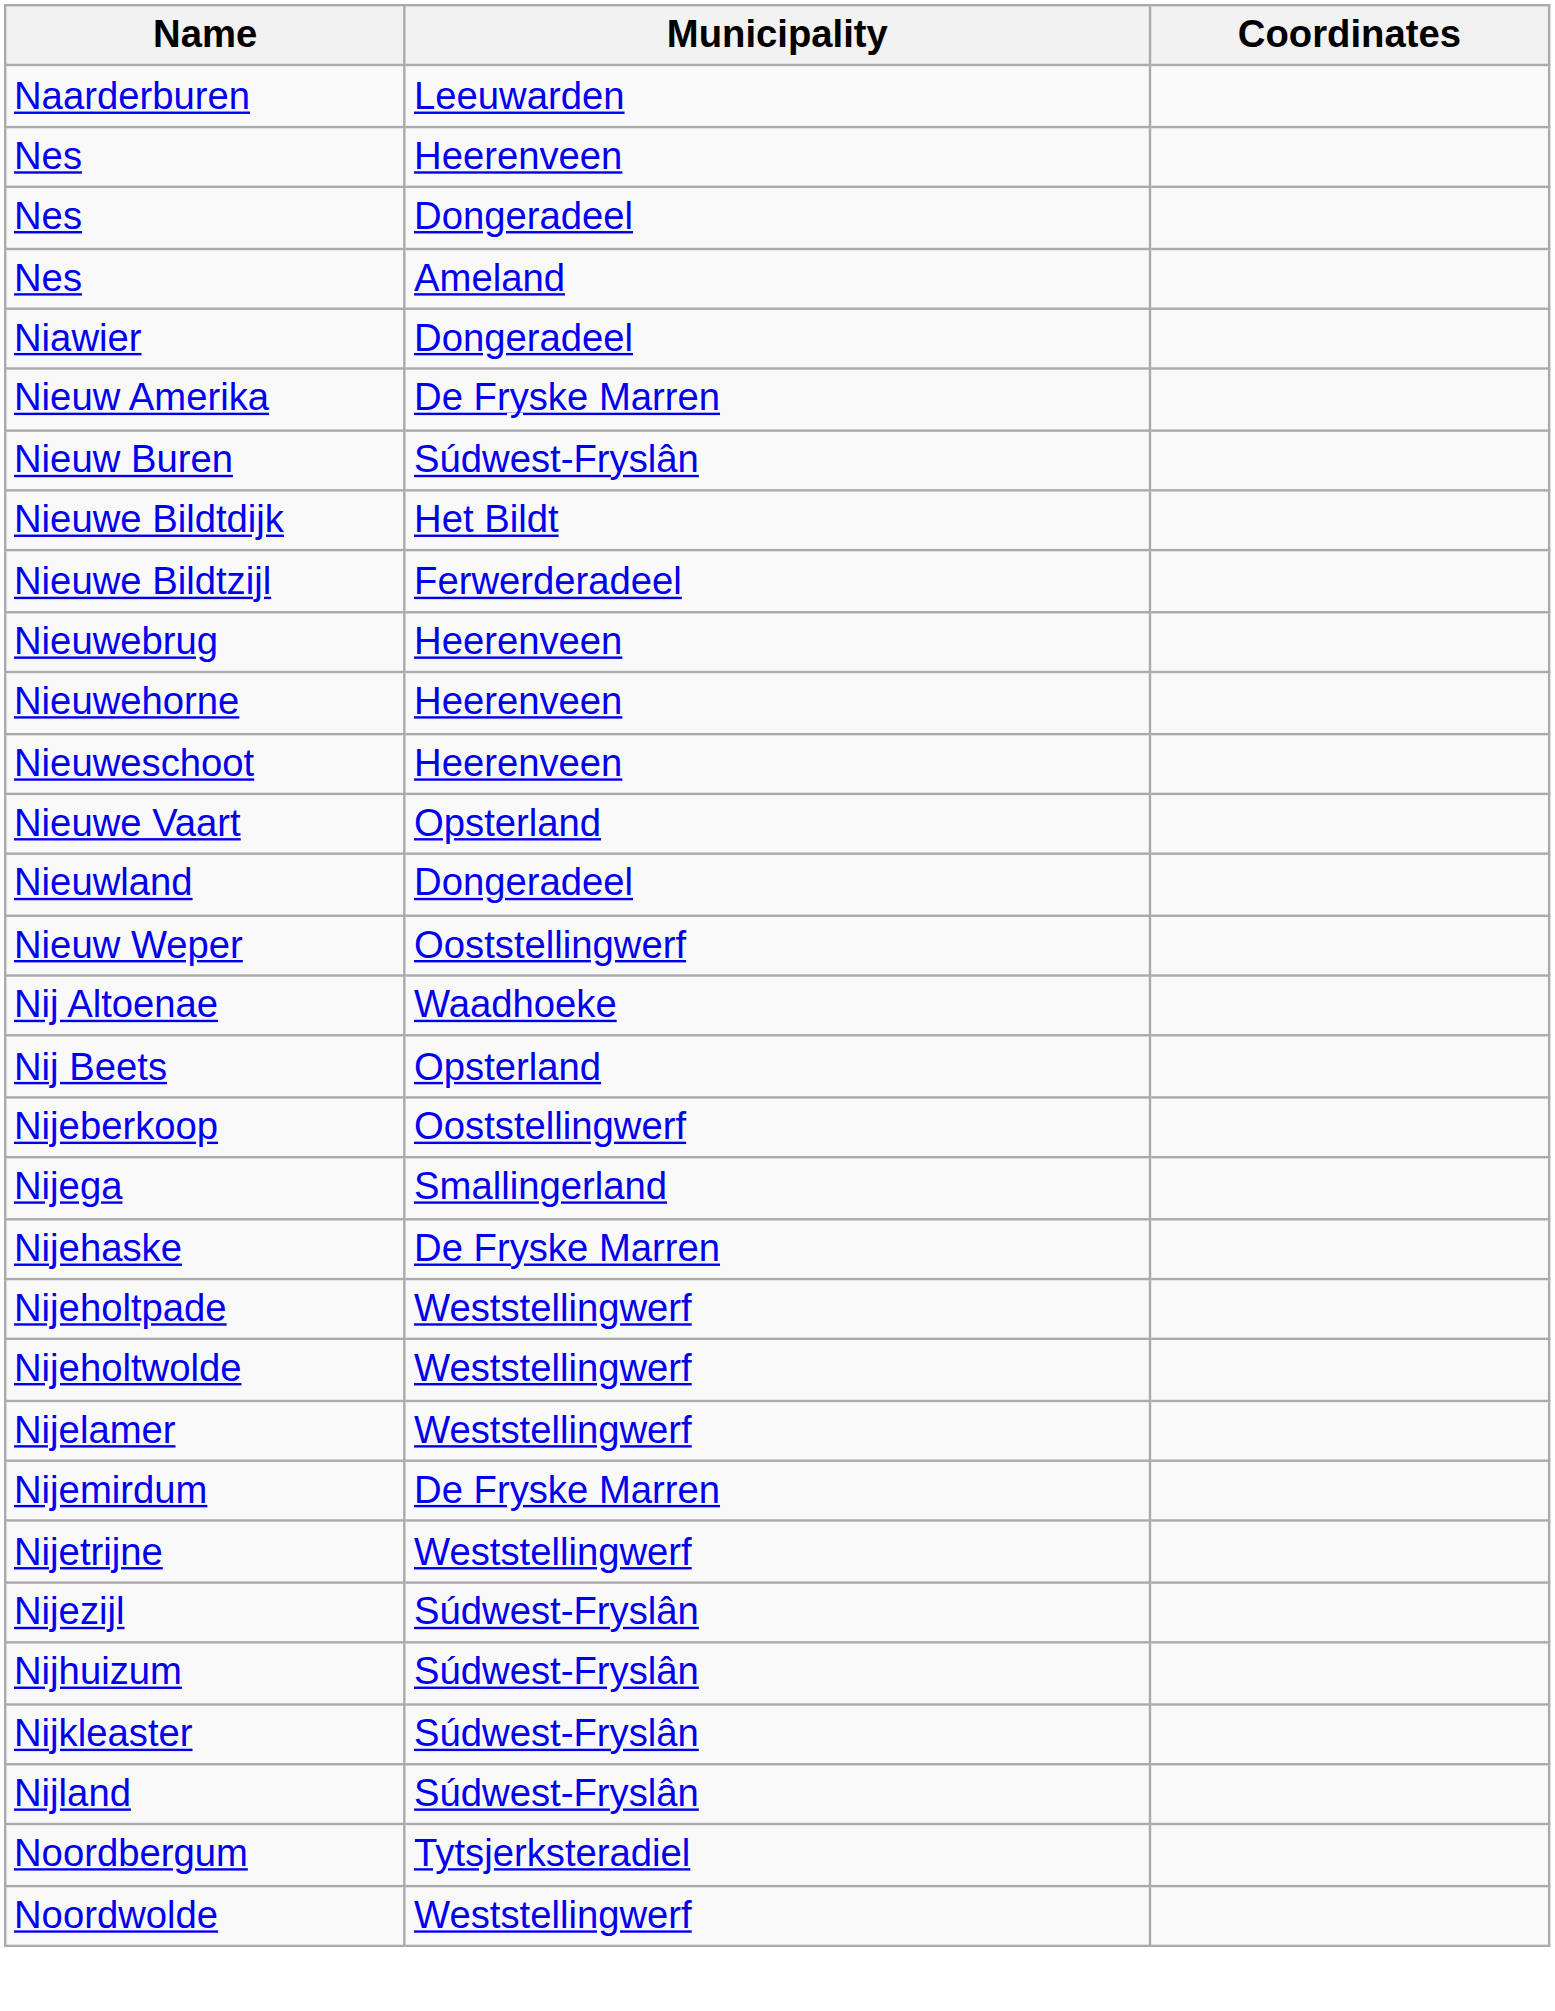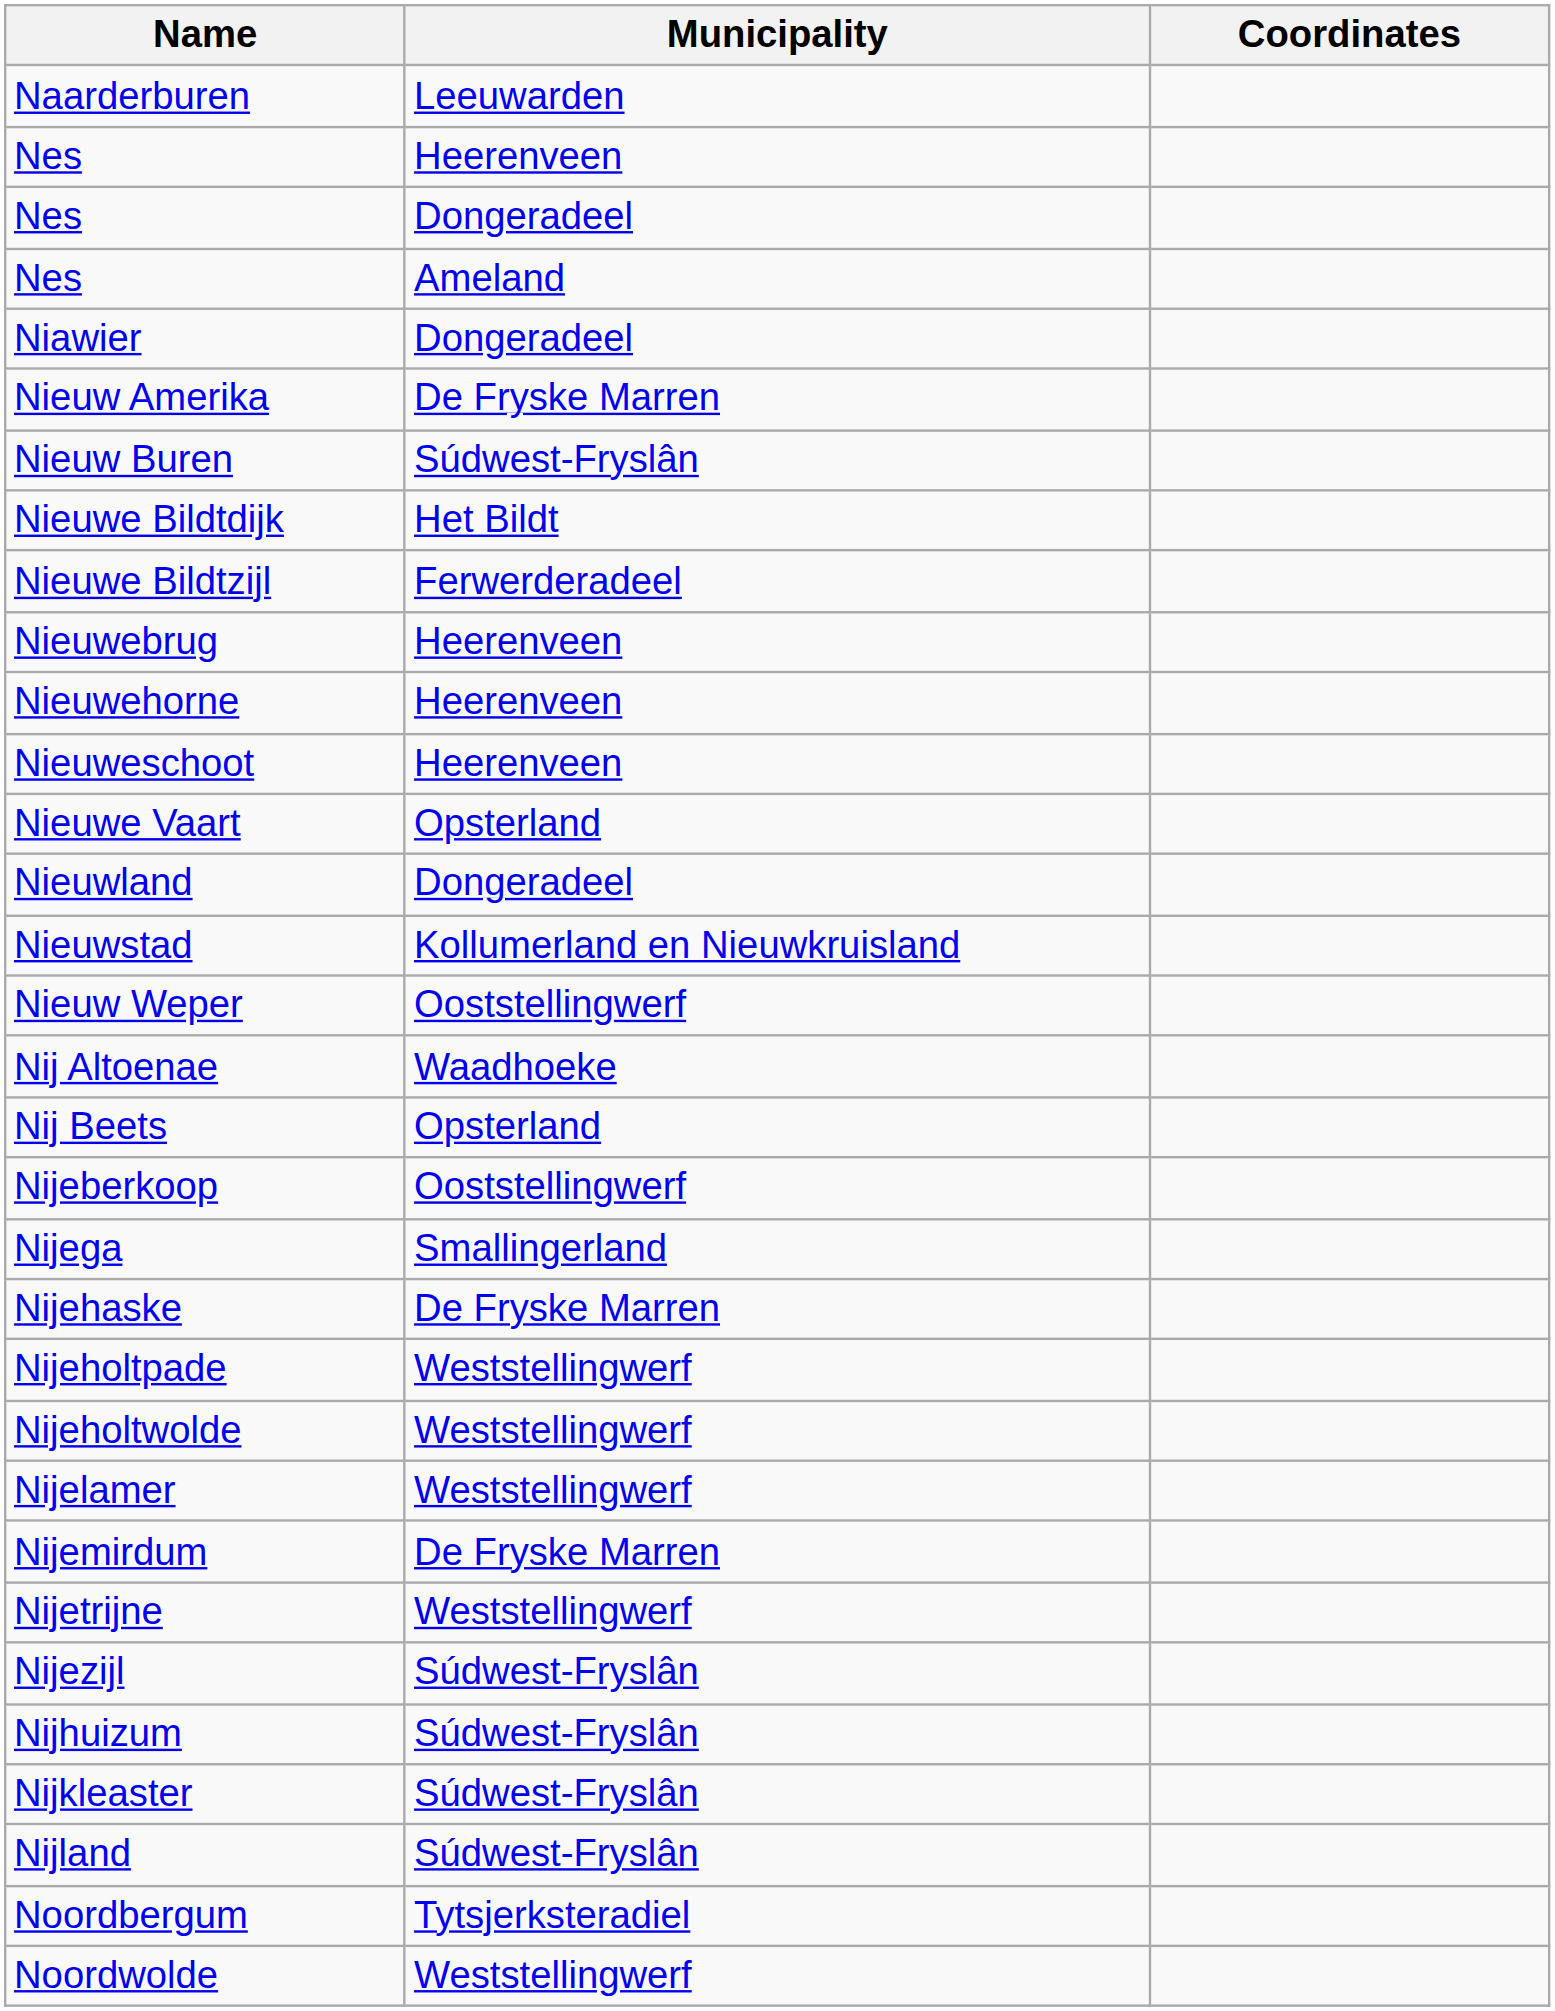+ row: Nieuwstad | Kollumerland en Nieuwkruisland
